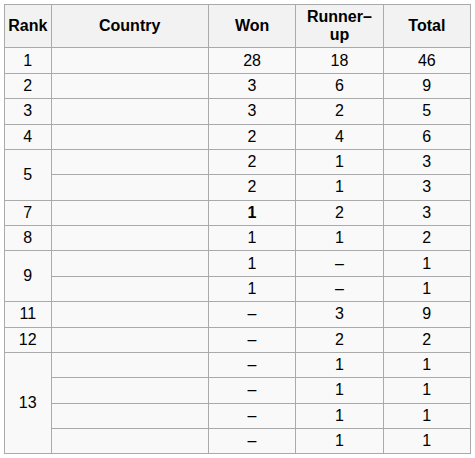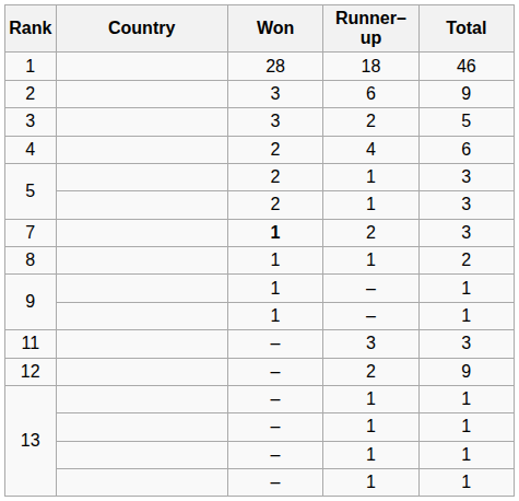11 | Total: 9 -> 3
12 | Total: 2 -> 9
